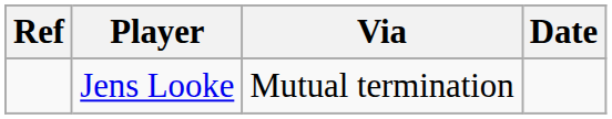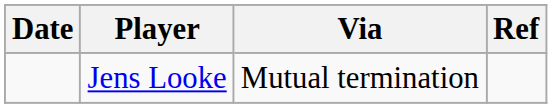columns swapped: Date <-> Ref
